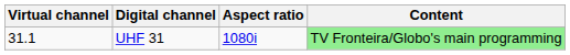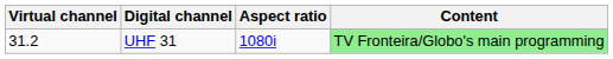UHF 31 | Virtual channel: 31.1 -> 31.2
